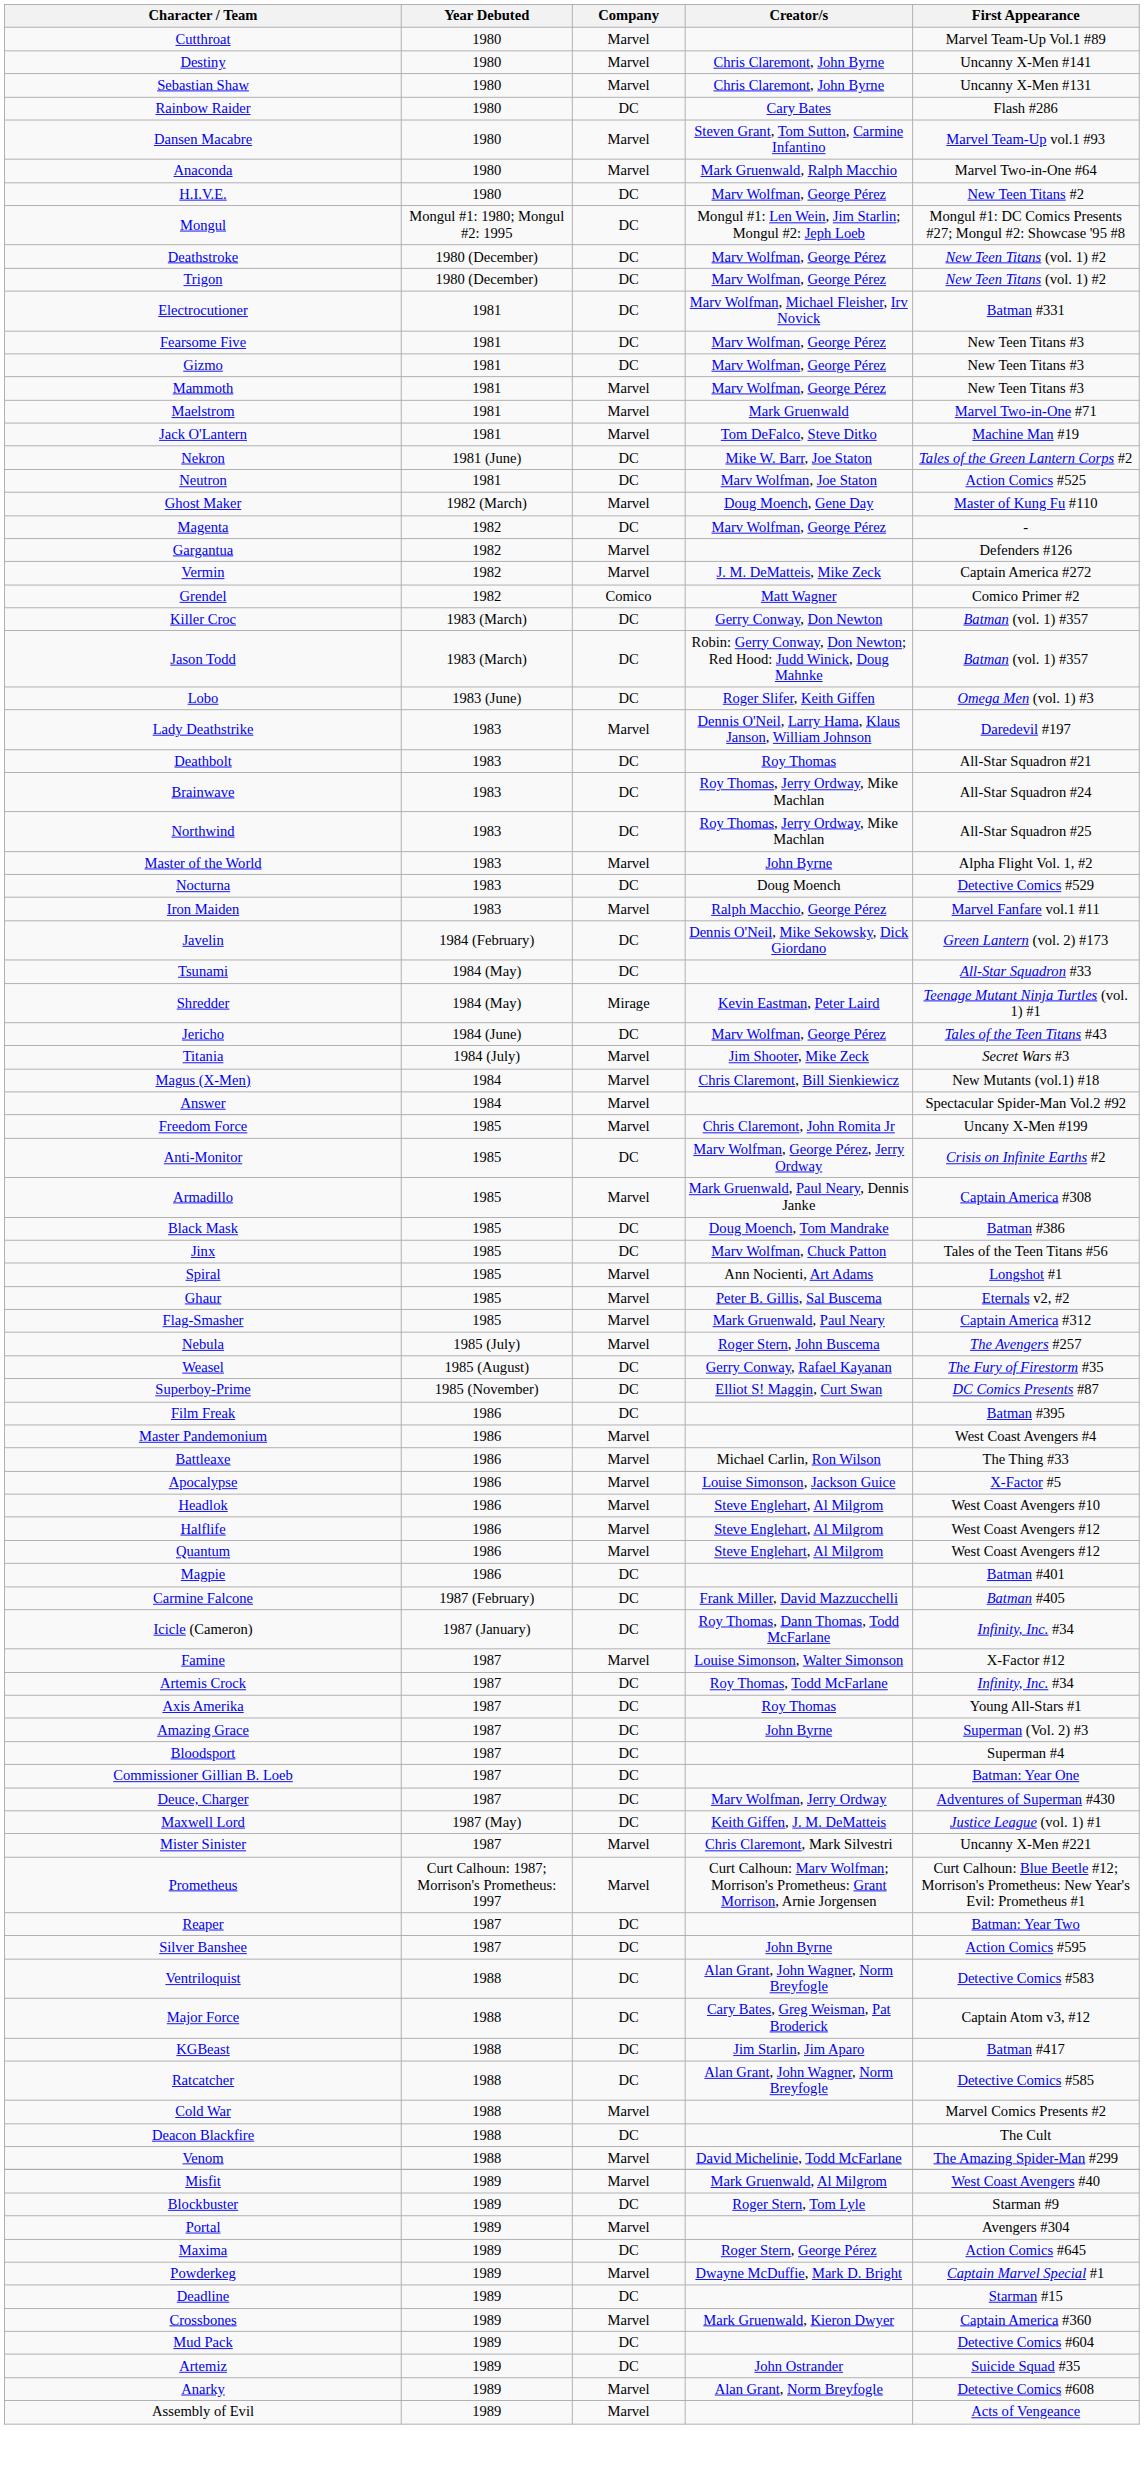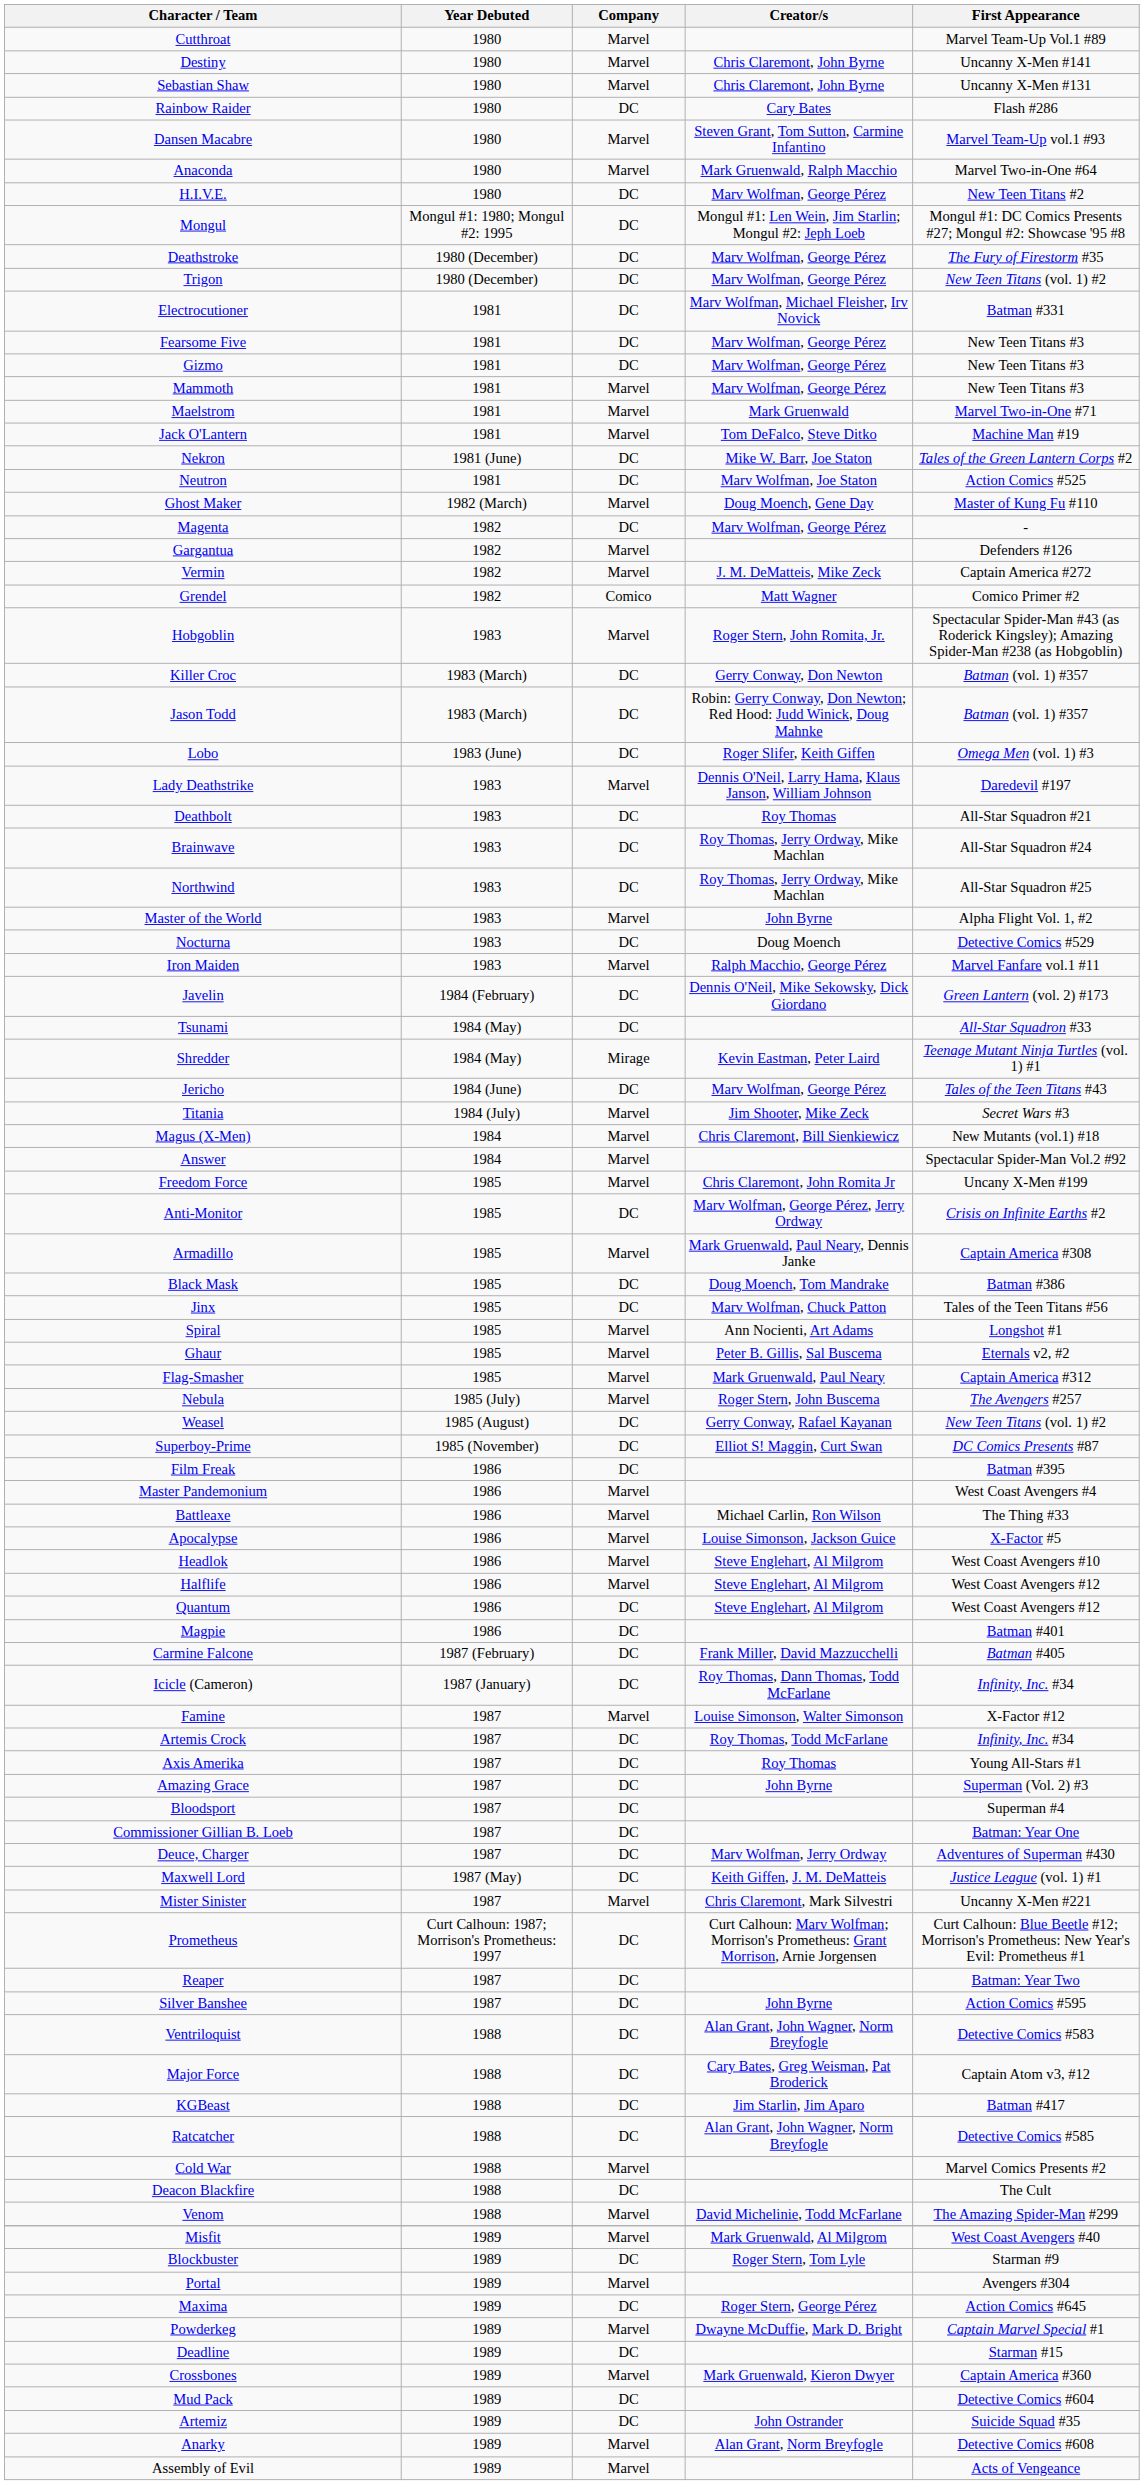Deathstroke | First Appearance: New Teen Titans (vol. 1) #2 -> The Fury of Firestorm #35
+ row: Hobgoblin | 1983 | Marvel | Roger Stern, John Romita, Jr. | Spectacular Spider-Man #43 (as Roderick Kingsley); Amazing Spider-Man #238 (as Hobgoblin)
Weasel | First Appearance: The Fury of Firestorm #35 -> New Teen Titans (vol. 1) #2
Quantum | Company: Marvel -> DC
Prometheus | Company: Marvel -> DC
